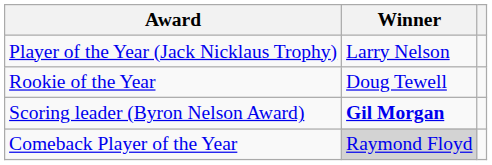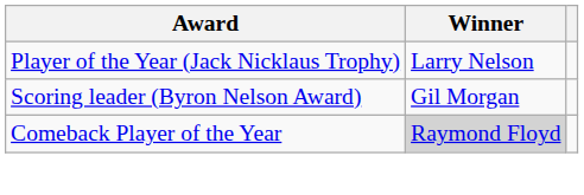- row: Rookie of the Year | Doug Tewell
Scoring leader (Byron Nelson Award) | Winner: bold -> normal
